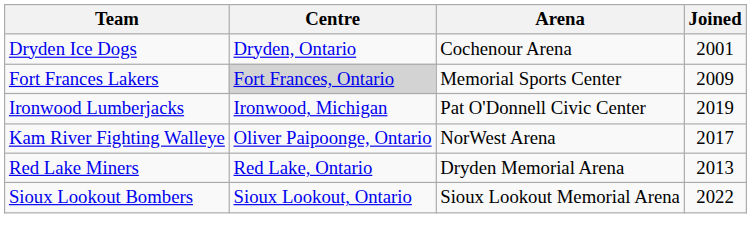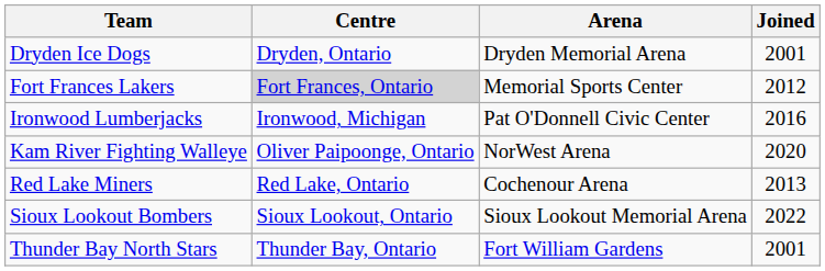Dryden Ice Dogs | Arena: Cochenour Arena -> Dryden Memorial Arena
Fort Frances Lakers | Joined: 2009 -> 2012
Ironwood Lumberjacks | Joined: 2019 -> 2016
Kam River Fighting Walleye | Joined: 2017 -> 2020
Red Lake Miners | Arena: Dryden Memorial Arena -> Cochenour Arena
+ row: Thunder Bay North Stars | Thunder Bay, Ontario | Fort William Gardens | 2001
